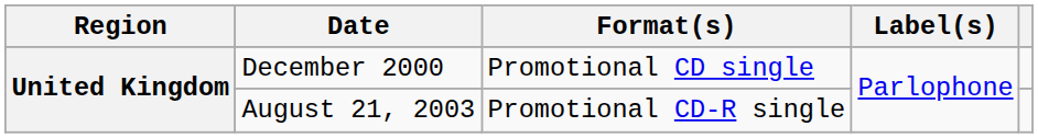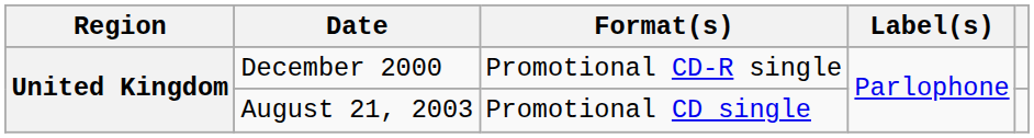December 2000 | Format(s): Promotional CD single -> Promotional CD-R single
August 21, 2003 | Format(s): Promotional CD-R single -> Promotional CD single
